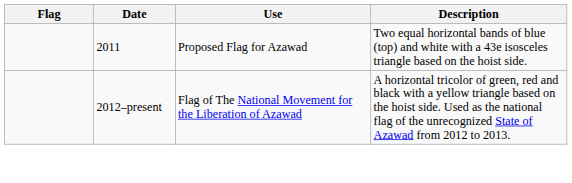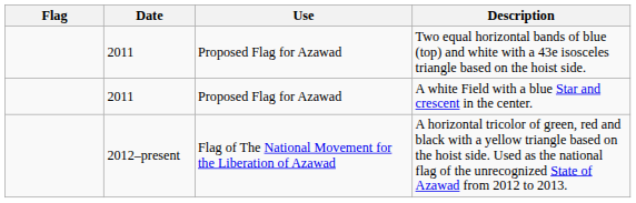+ row: 2011 | Proposed Flag for Azawad | A white Field with a blue Star and crescent in the center.
